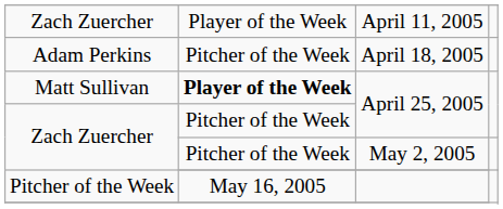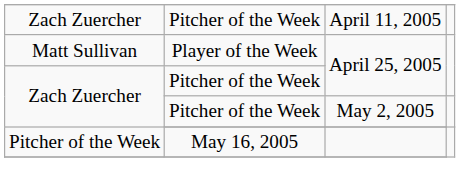April 11, 2005 | column 2: Player of the Week -> Pitcher of the Week
- row: Adam Perkins | Pitcher of the Week | April 18, 2005
Matt Sullivan / April 25, 2005 | column 2: bold -> normal
